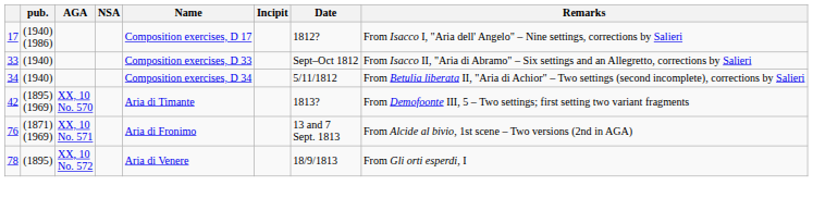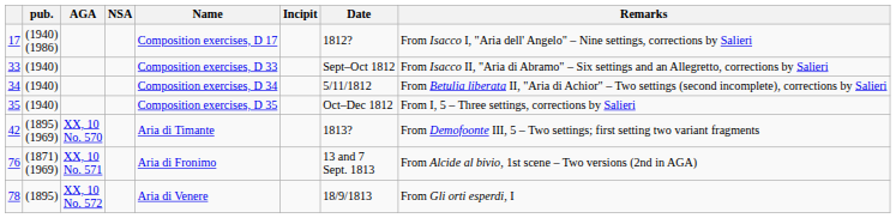+ row: 35 | (1940) | Composition exercises, D 35 | Oct–Dec 1812 | From I, 5 – Three settings, corrections by Salieri
